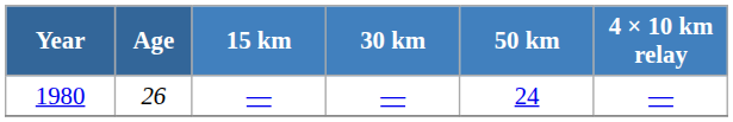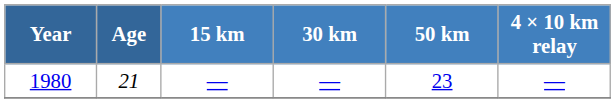1980 | Age: 26 -> 21
1980 | 50 km: 24 -> 23
